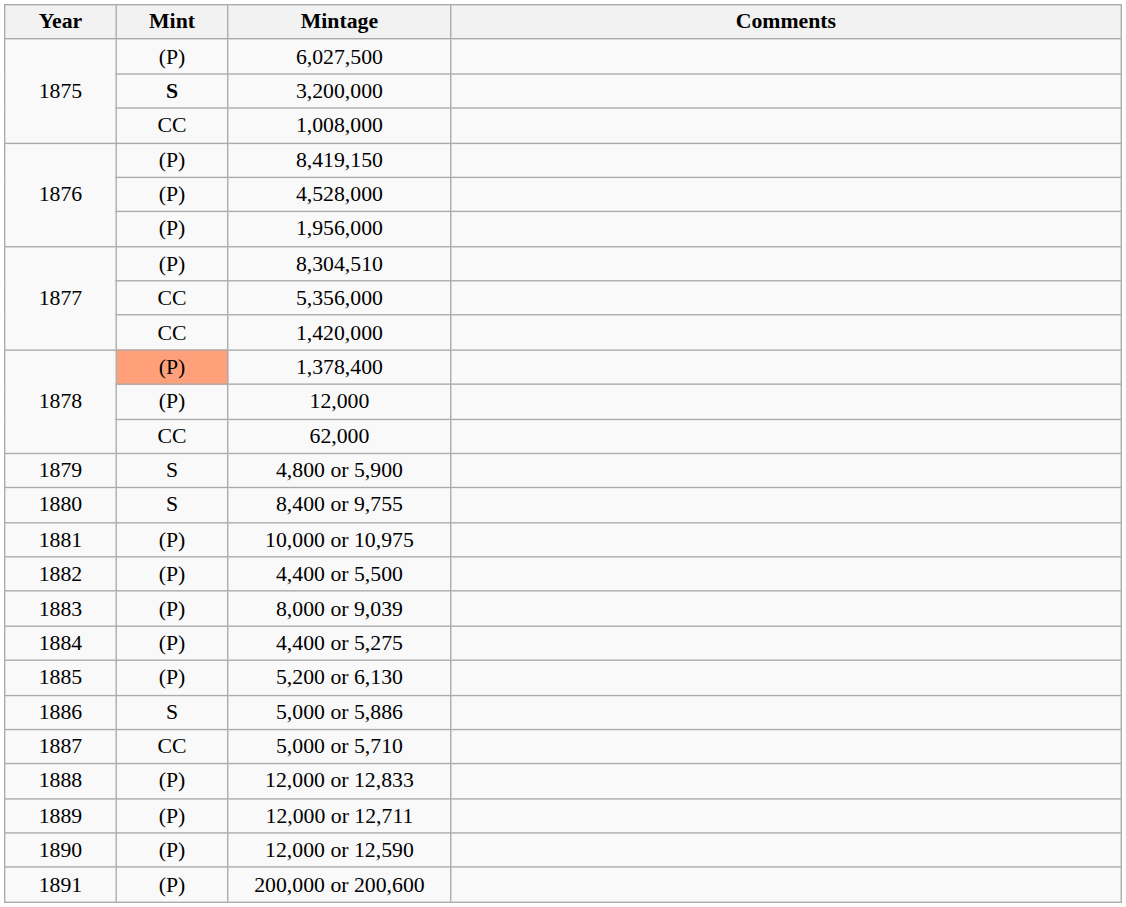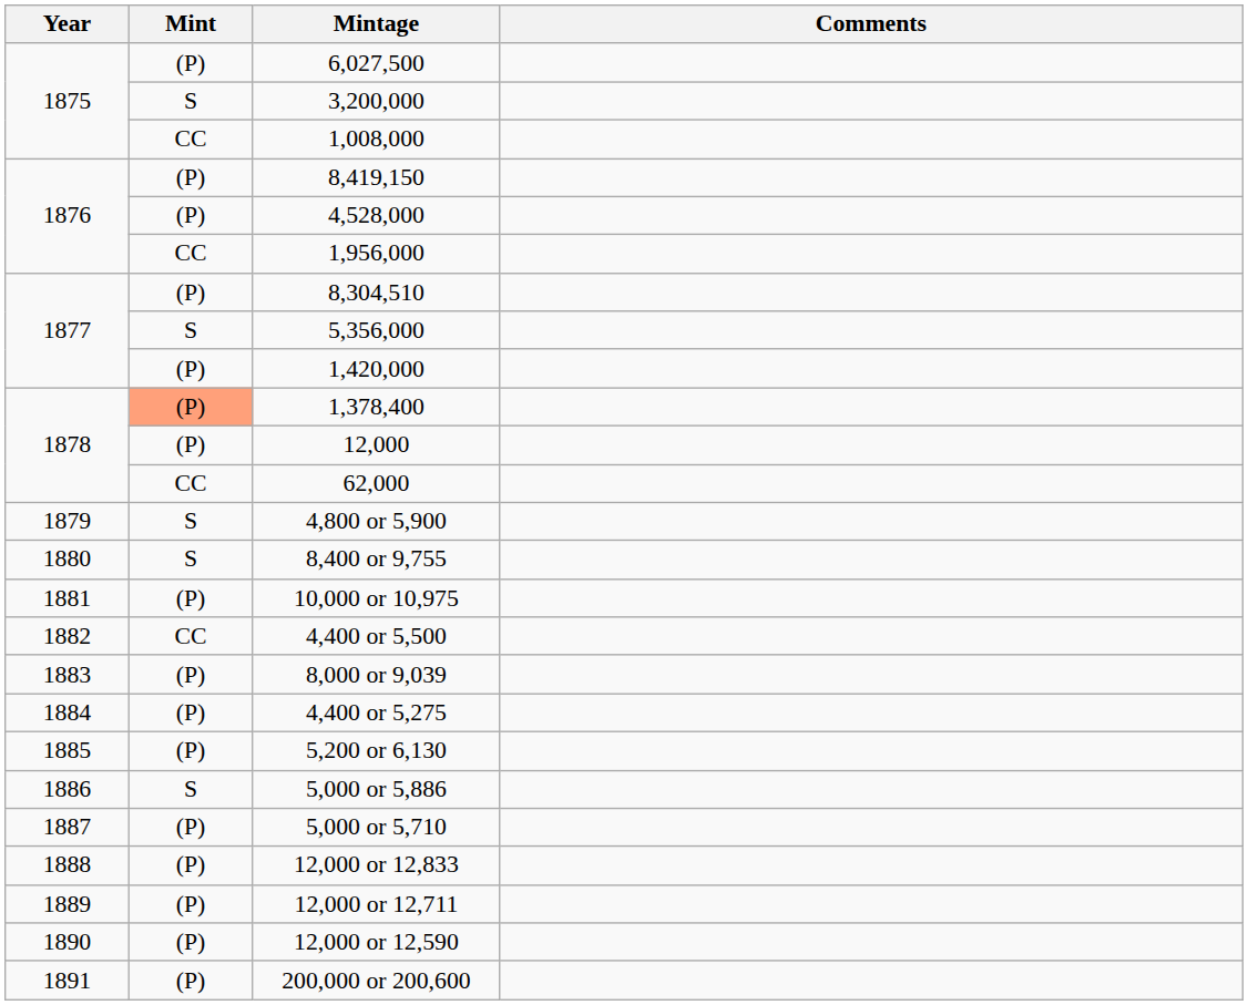3,200,000 | Mint: bold -> normal
1,956,000 | Mint: (P) -> CC
5,356,000 | Mint: CC -> S
1,420,000 | Mint: CC -> (P)
4,400 or 5,500 | Mint: (P) -> CC
5,000 or 5,710 | Mint: CC -> (P)
